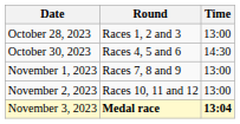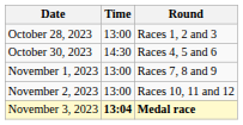columns swapped: Time <-> Round
